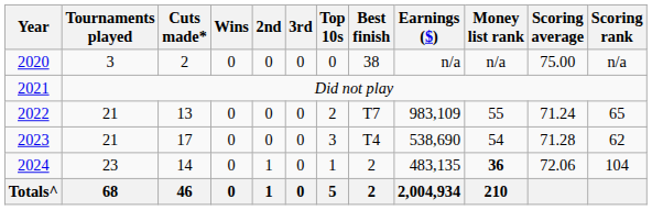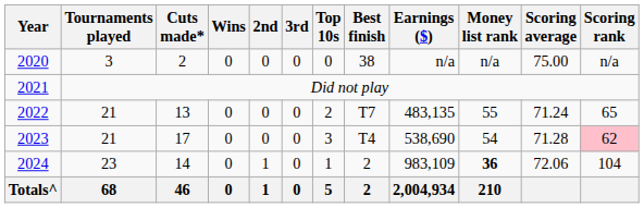2022 | Earnings ($): 983,109 -> 483,135
2023 | Scoring rank: no background -> pink background
2024 | Earnings ($): 483,135 -> 983,109
